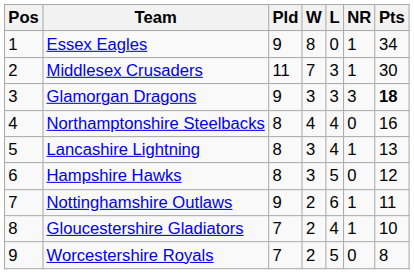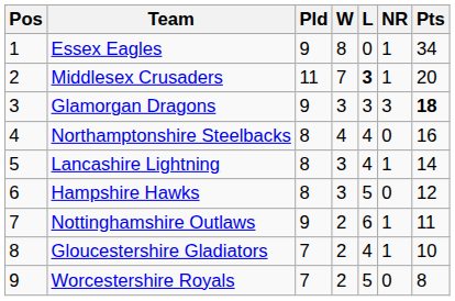Middlesex Crusaders | L: normal -> bold
Middlesex Crusaders | Pts: 30 -> 20
Lancashire Lightning | Pts: 13 -> 14
